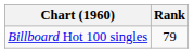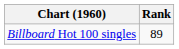Billboard Hot 100 singles | Rank: 79 -> 89
